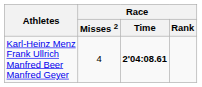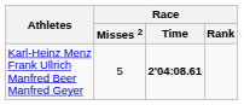Karl-Heinz Menz Frank Ullrich Manfred Beer Manfred Geyer | Race / Misses 2: 4 -> 5
